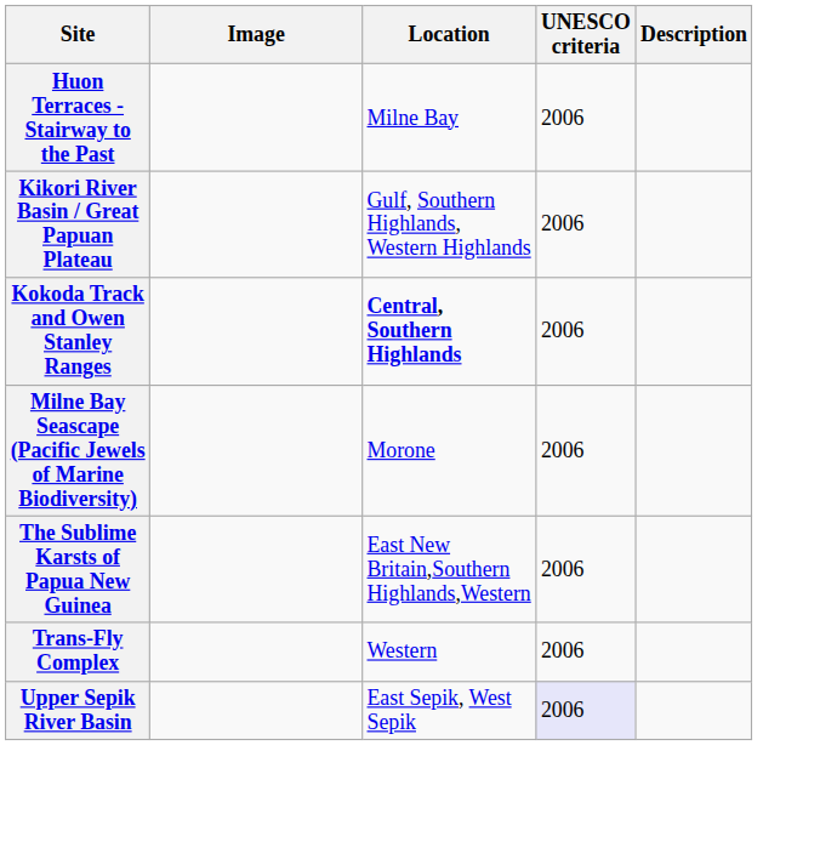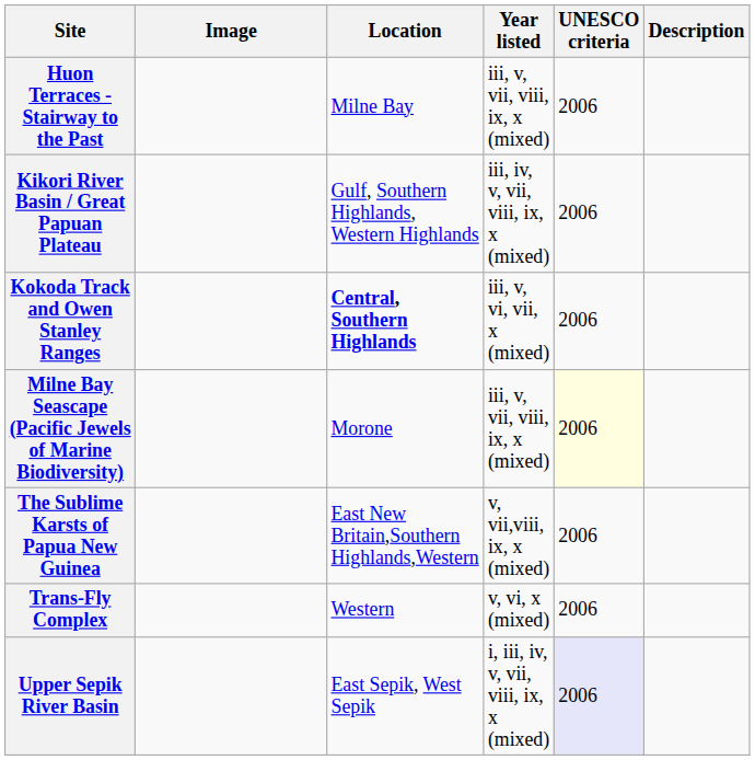+ column: Year listed | iii, v, vii, viii, ix, x (mixed) | iii, iv, v, vii, viii, ix, x (mixed) | iii, v, vi, vii, x (mixed) | iii, v, vii, viii, ix, x (mixed) | v, vii,viii, ix, x (mixed) | v, vi, x (mixed) | i, iii, iv, v, vii, viii, ix, x (mixed)
Milne Bay Seascape (Pacific Jewels of Marine Biodiversity) | UNESCO criteria: no background -> lightyellow background
